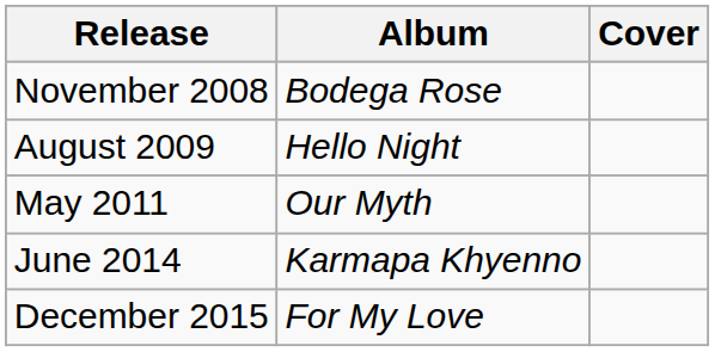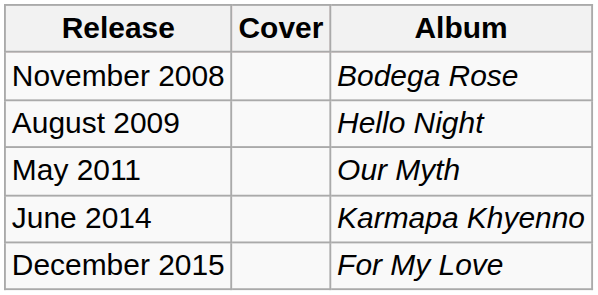columns swapped: Album <-> Cover
